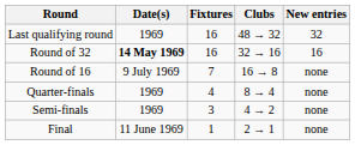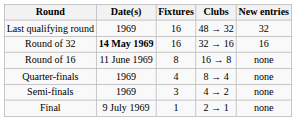Round of 16 | Date(s): 9 July 1969 -> 11 June 1969
Round of 16 | Fixtures: 7 -> 8
Final | Date(s): 11 June 1969 -> 9 July 1969
